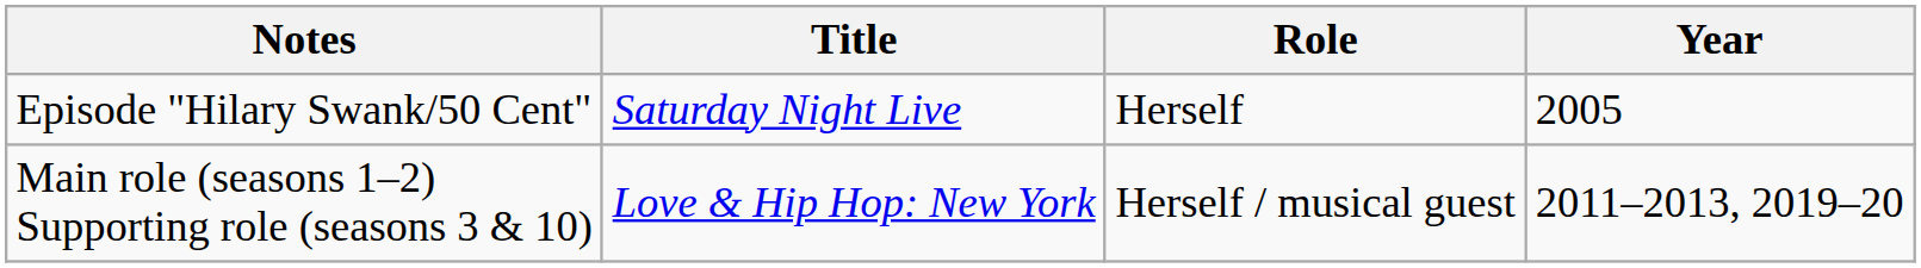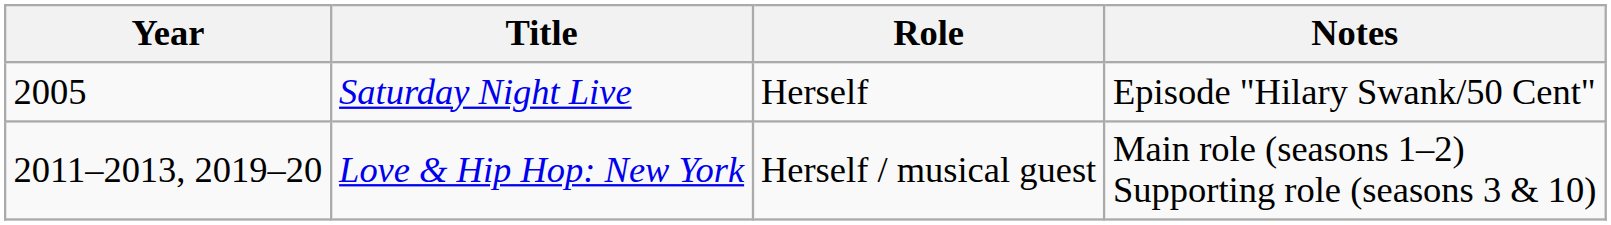columns swapped: Year <-> Notes
